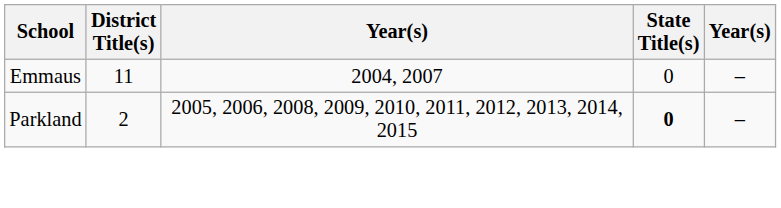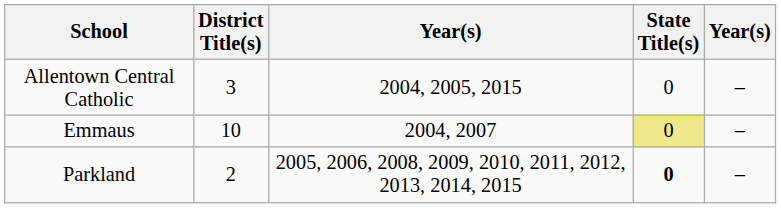+ row: Allentown Central Catholic | 3 | 2004, 2005, 2015 | 0 | –
Emmaus | District Title(s): 11 -> 10
Emmaus | State Title(s): no background -> khaki background
